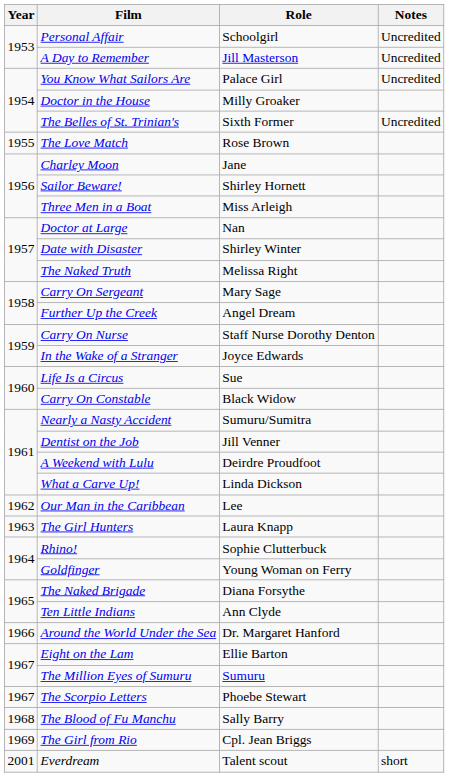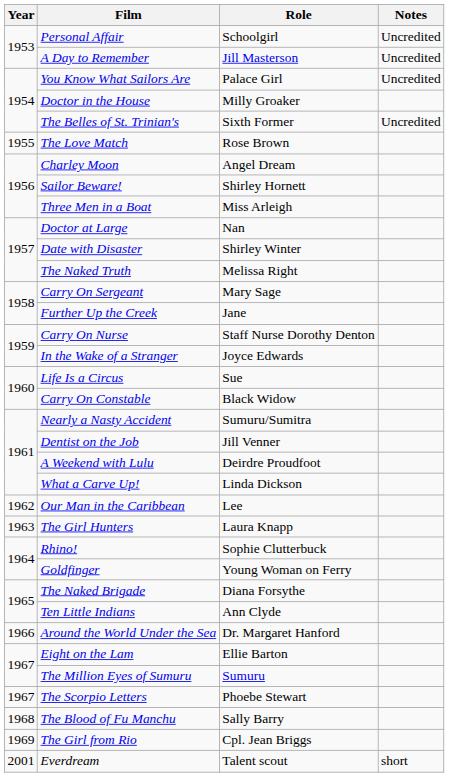Charley Moon | Role: Jane -> Angel Dream
Further Up the Creek | Role: Angel Dream -> Jane
